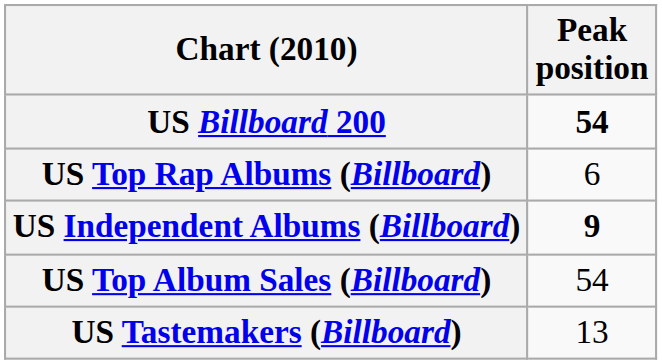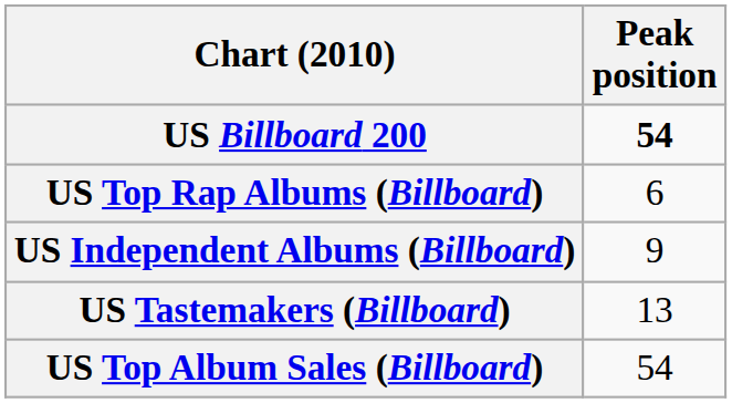US Independent Albums (Billboard) | Peak position: bold -> normal
rows swapped: US Tastemakers (Billboard) <-> US Top Album Sales (Billboard)
